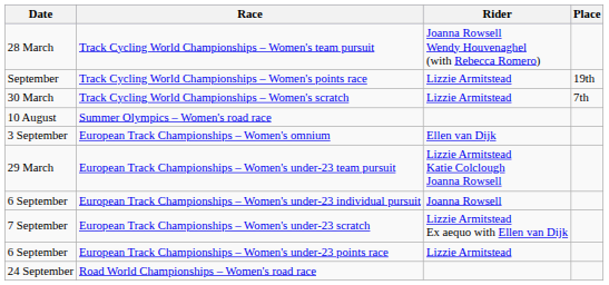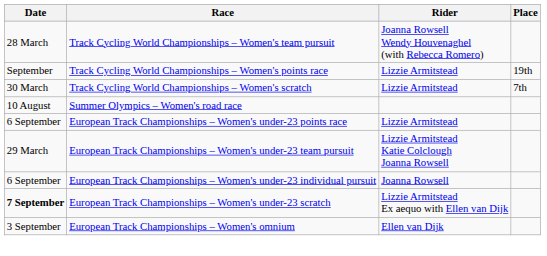rows swapped: European Track Championships – Women's omnium <-> European Track Championships – Women's under-23 points race
European Track Championships – Women's under-23 scratch | Date: normal -> bold
- row: 24 September | Road World Championships – Women's road race
